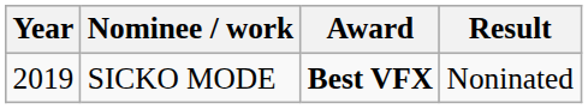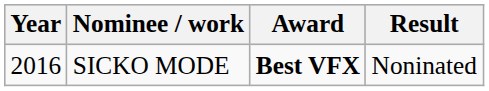SICKO MODE | Year: 2019 -> 2016
